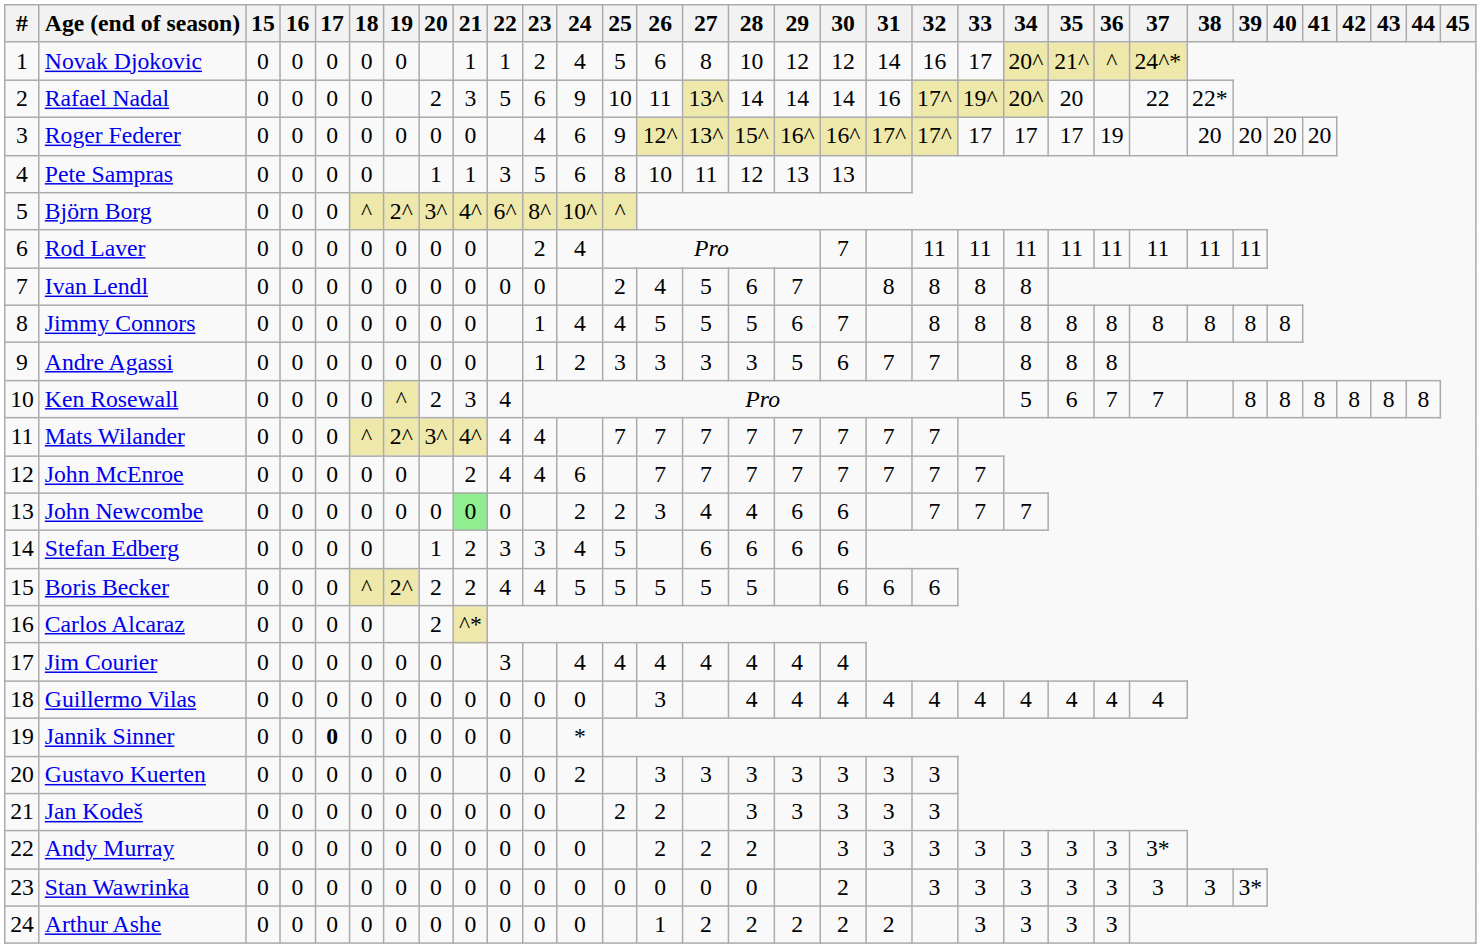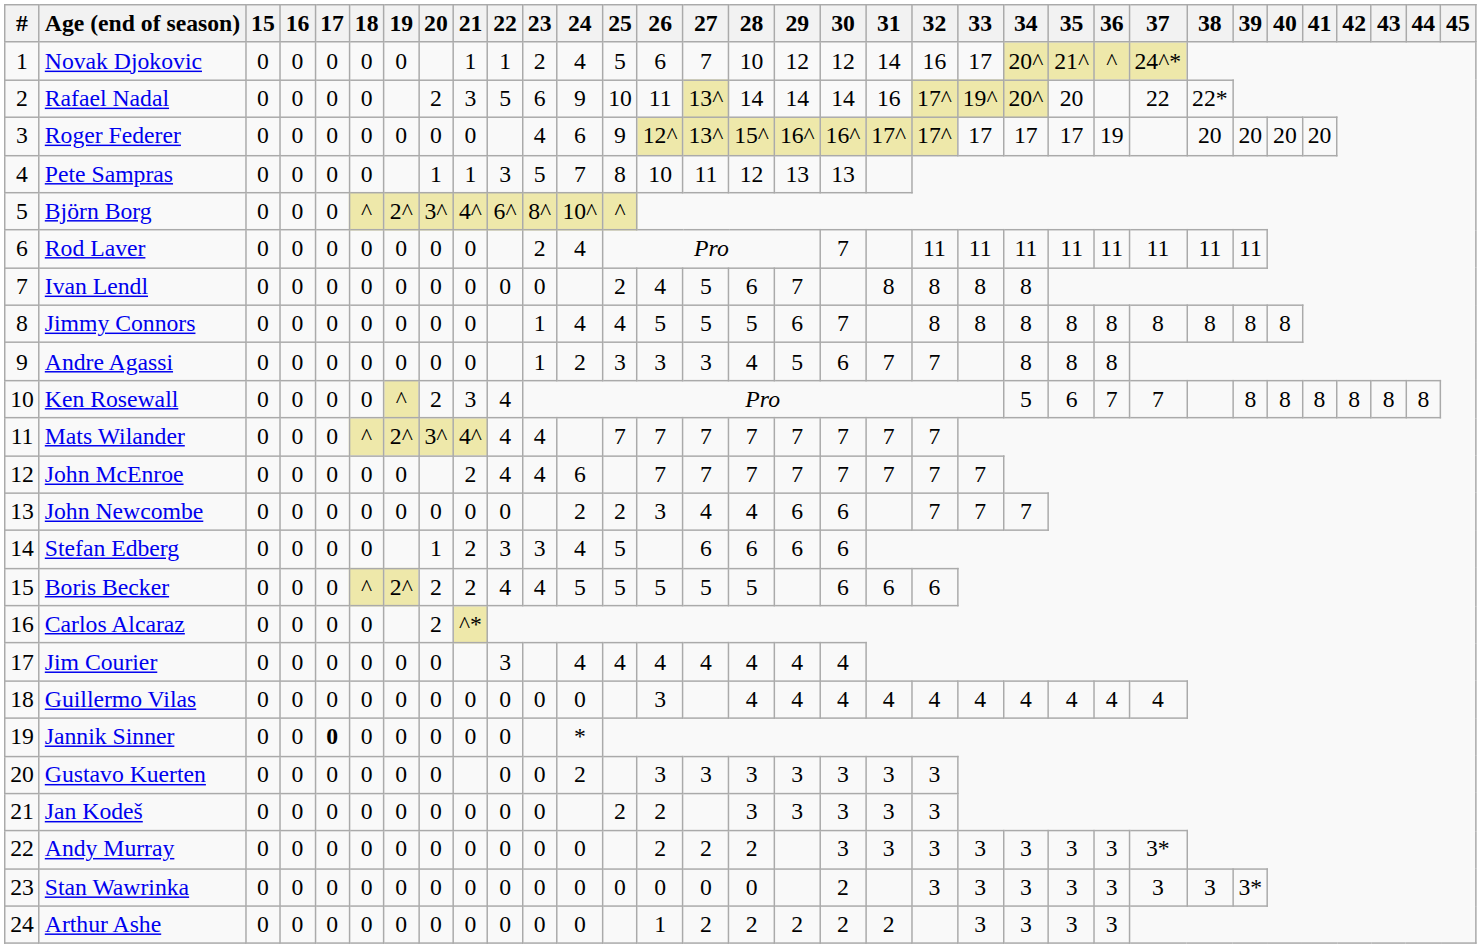Novak Djokovic | 27: 8 -> 7
Pete Sampras | 24: 6 -> 7
Andre Agassi | 28: 3 -> 4
John Newcombe | 21: lightgreen background -> no background
